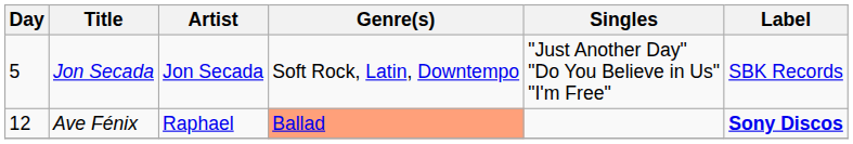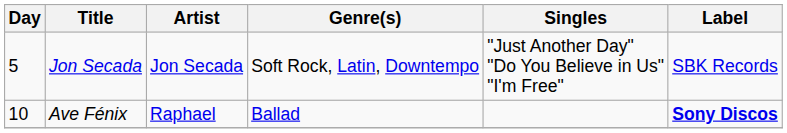Ave Fénix | Day: 12 -> 10
Ave Fénix | Genre(s): lightsalmon background -> no background
